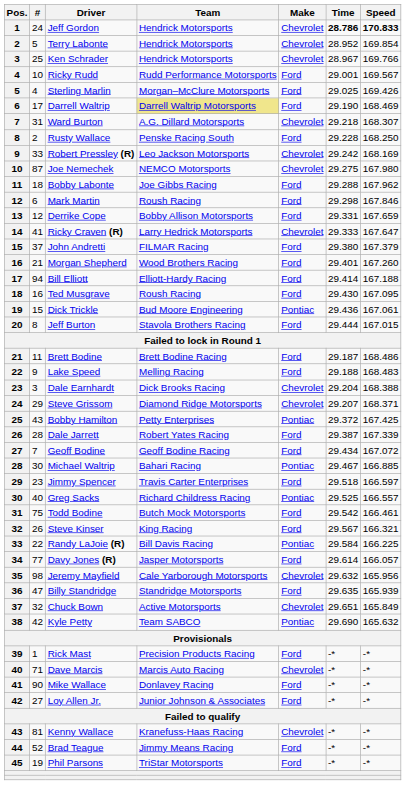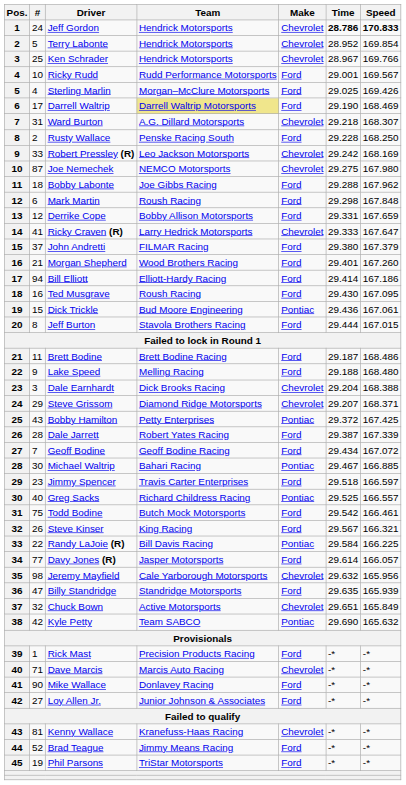Mark Martin | Speed: 167.846 -> 167.848
Bill Elliott | Speed: 167.188 -> 167.186
Lake Speed | Speed: 168.483 -> 168.480
